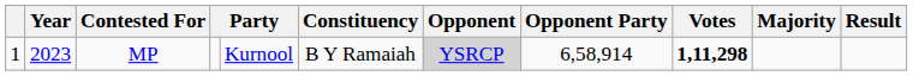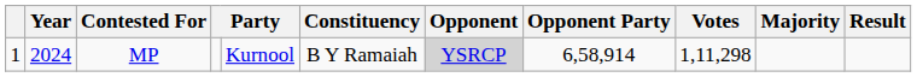MP | Year: 2023 -> 2024
MP | Votes: bold -> normal
